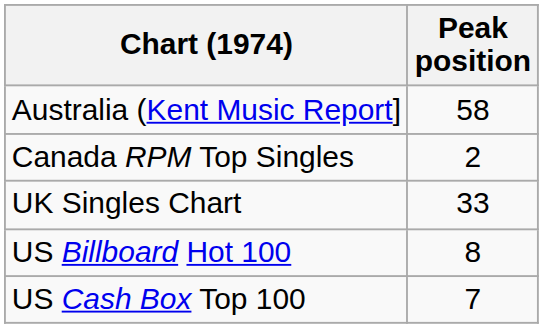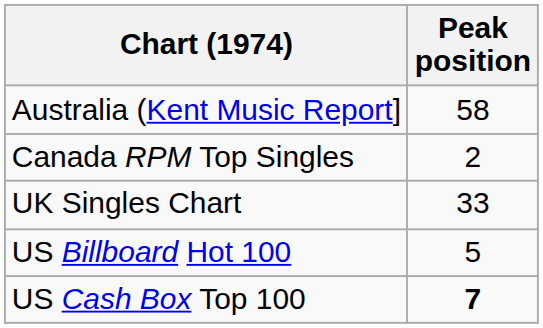US Billboard Hot 100 | Peak position: 8 -> 5
US Cash Box Top 100 | Peak position: normal -> bold
